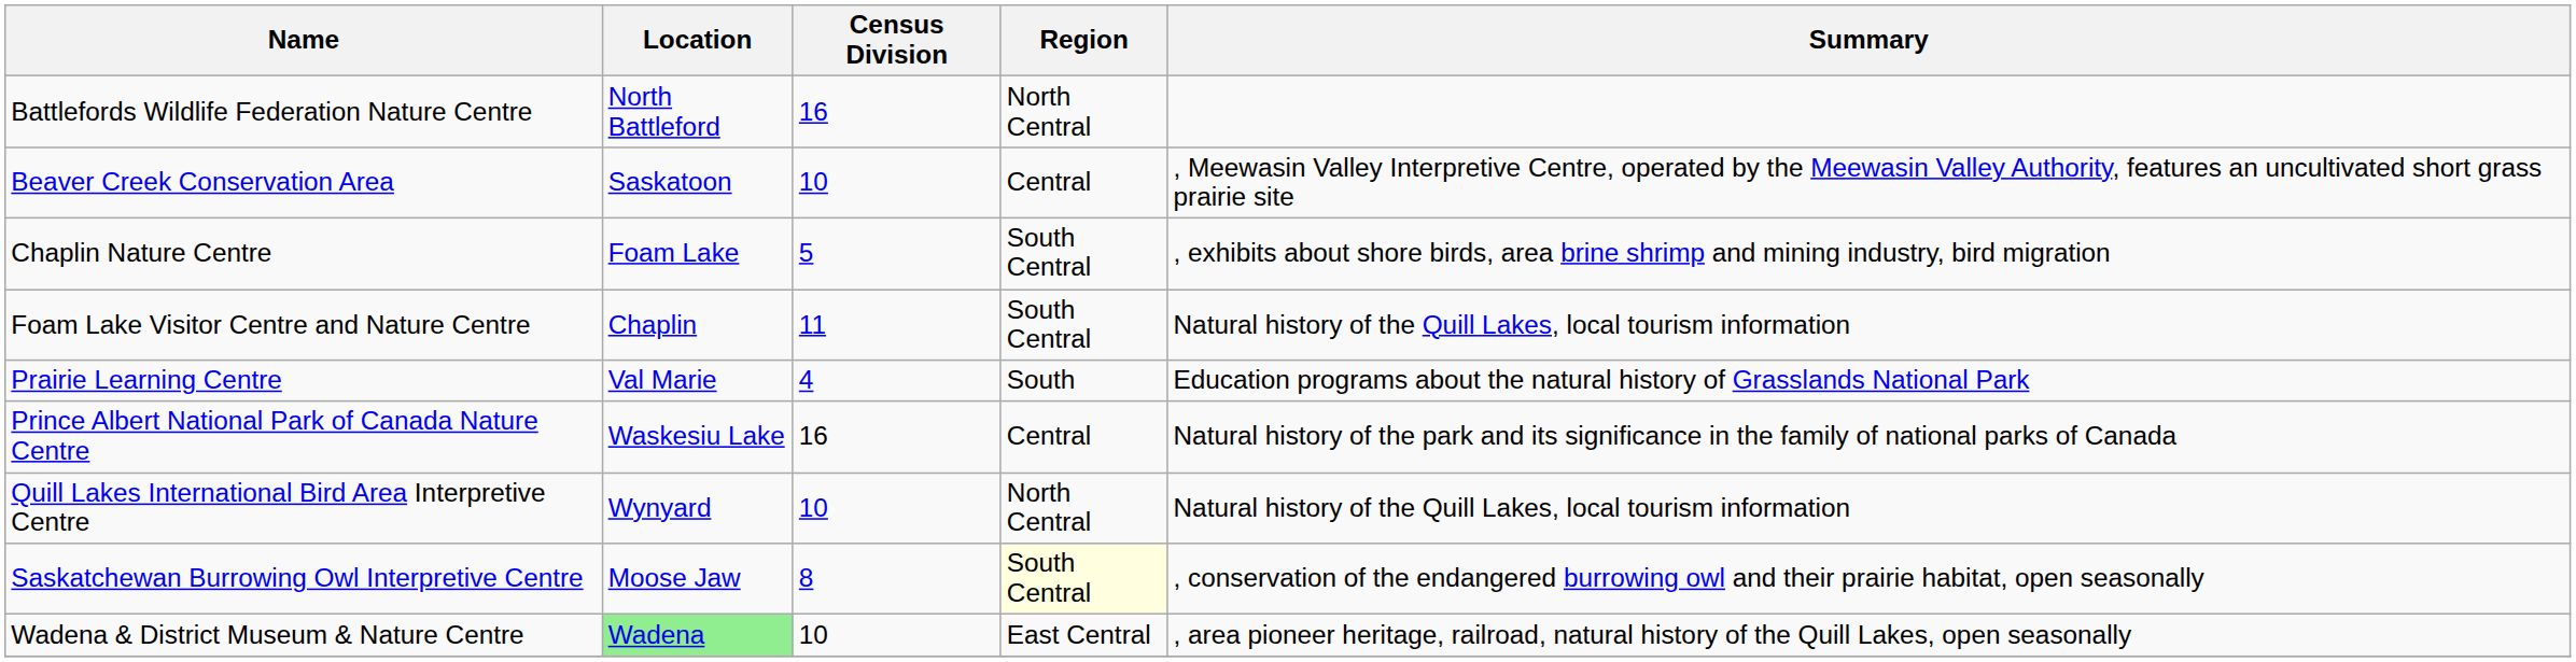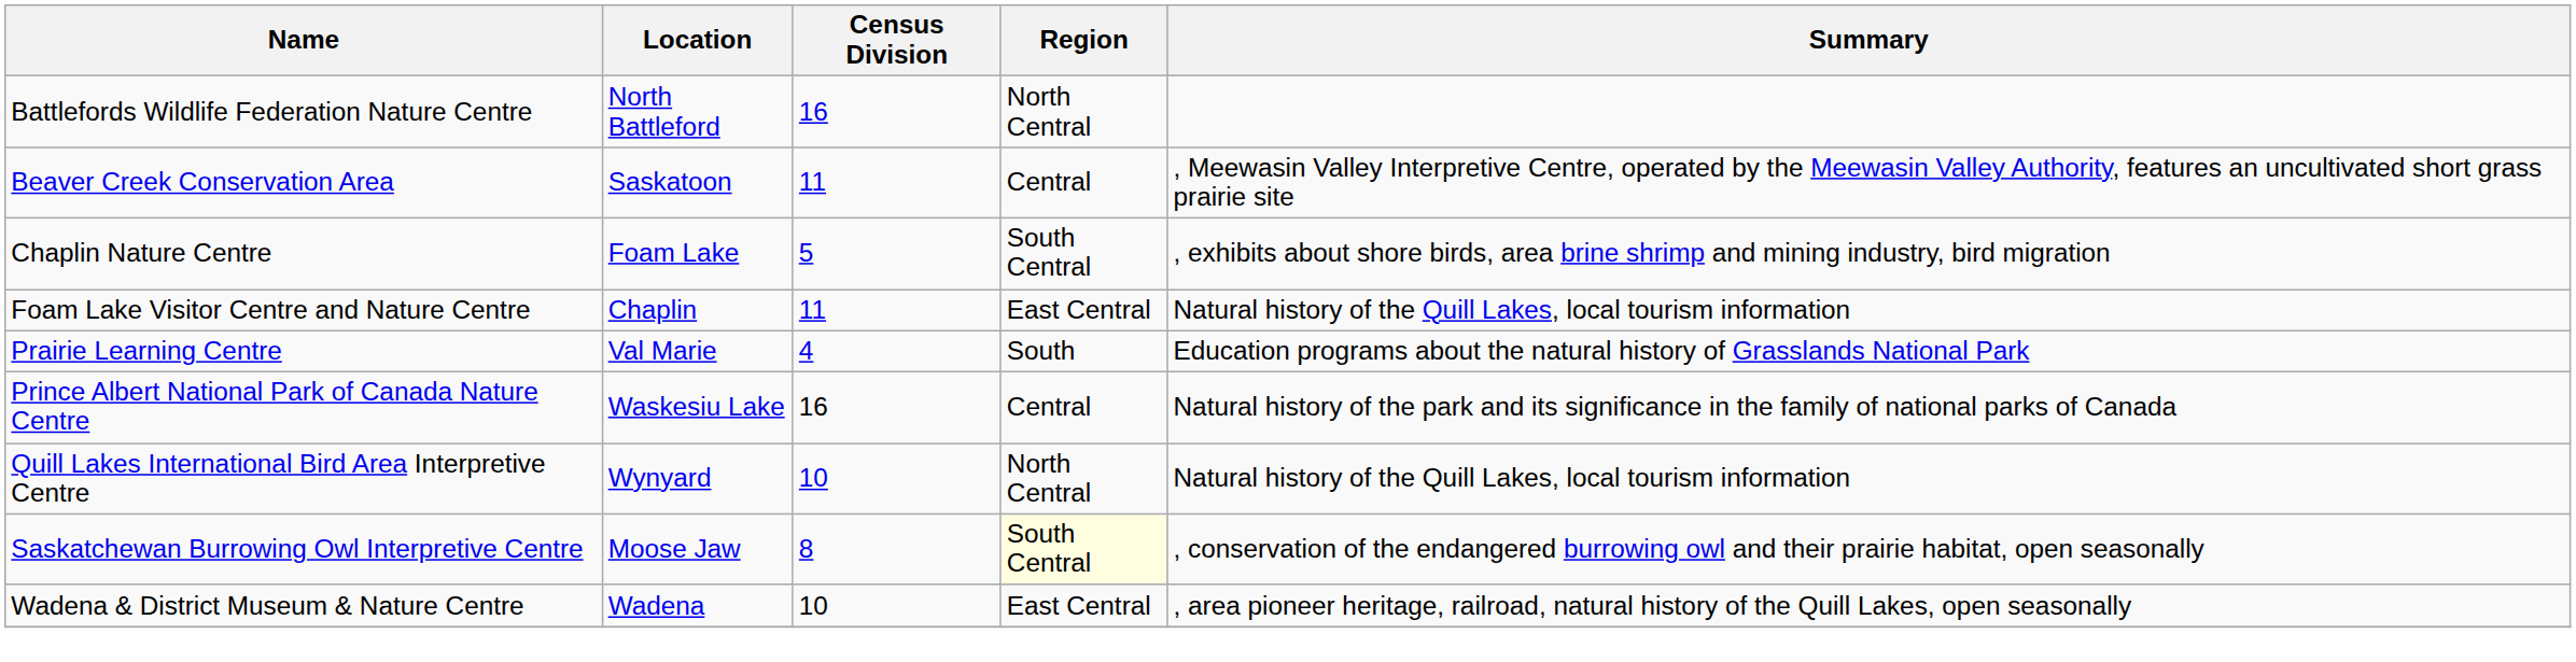Beaver Creek Conservation Area | Census Division: 10 -> 11
Foam Lake Visitor Centre and Nature Centre | Region: South Central -> East Central
Wadena & District Museum & Nature Centre | Location: lightgreen background -> no background
